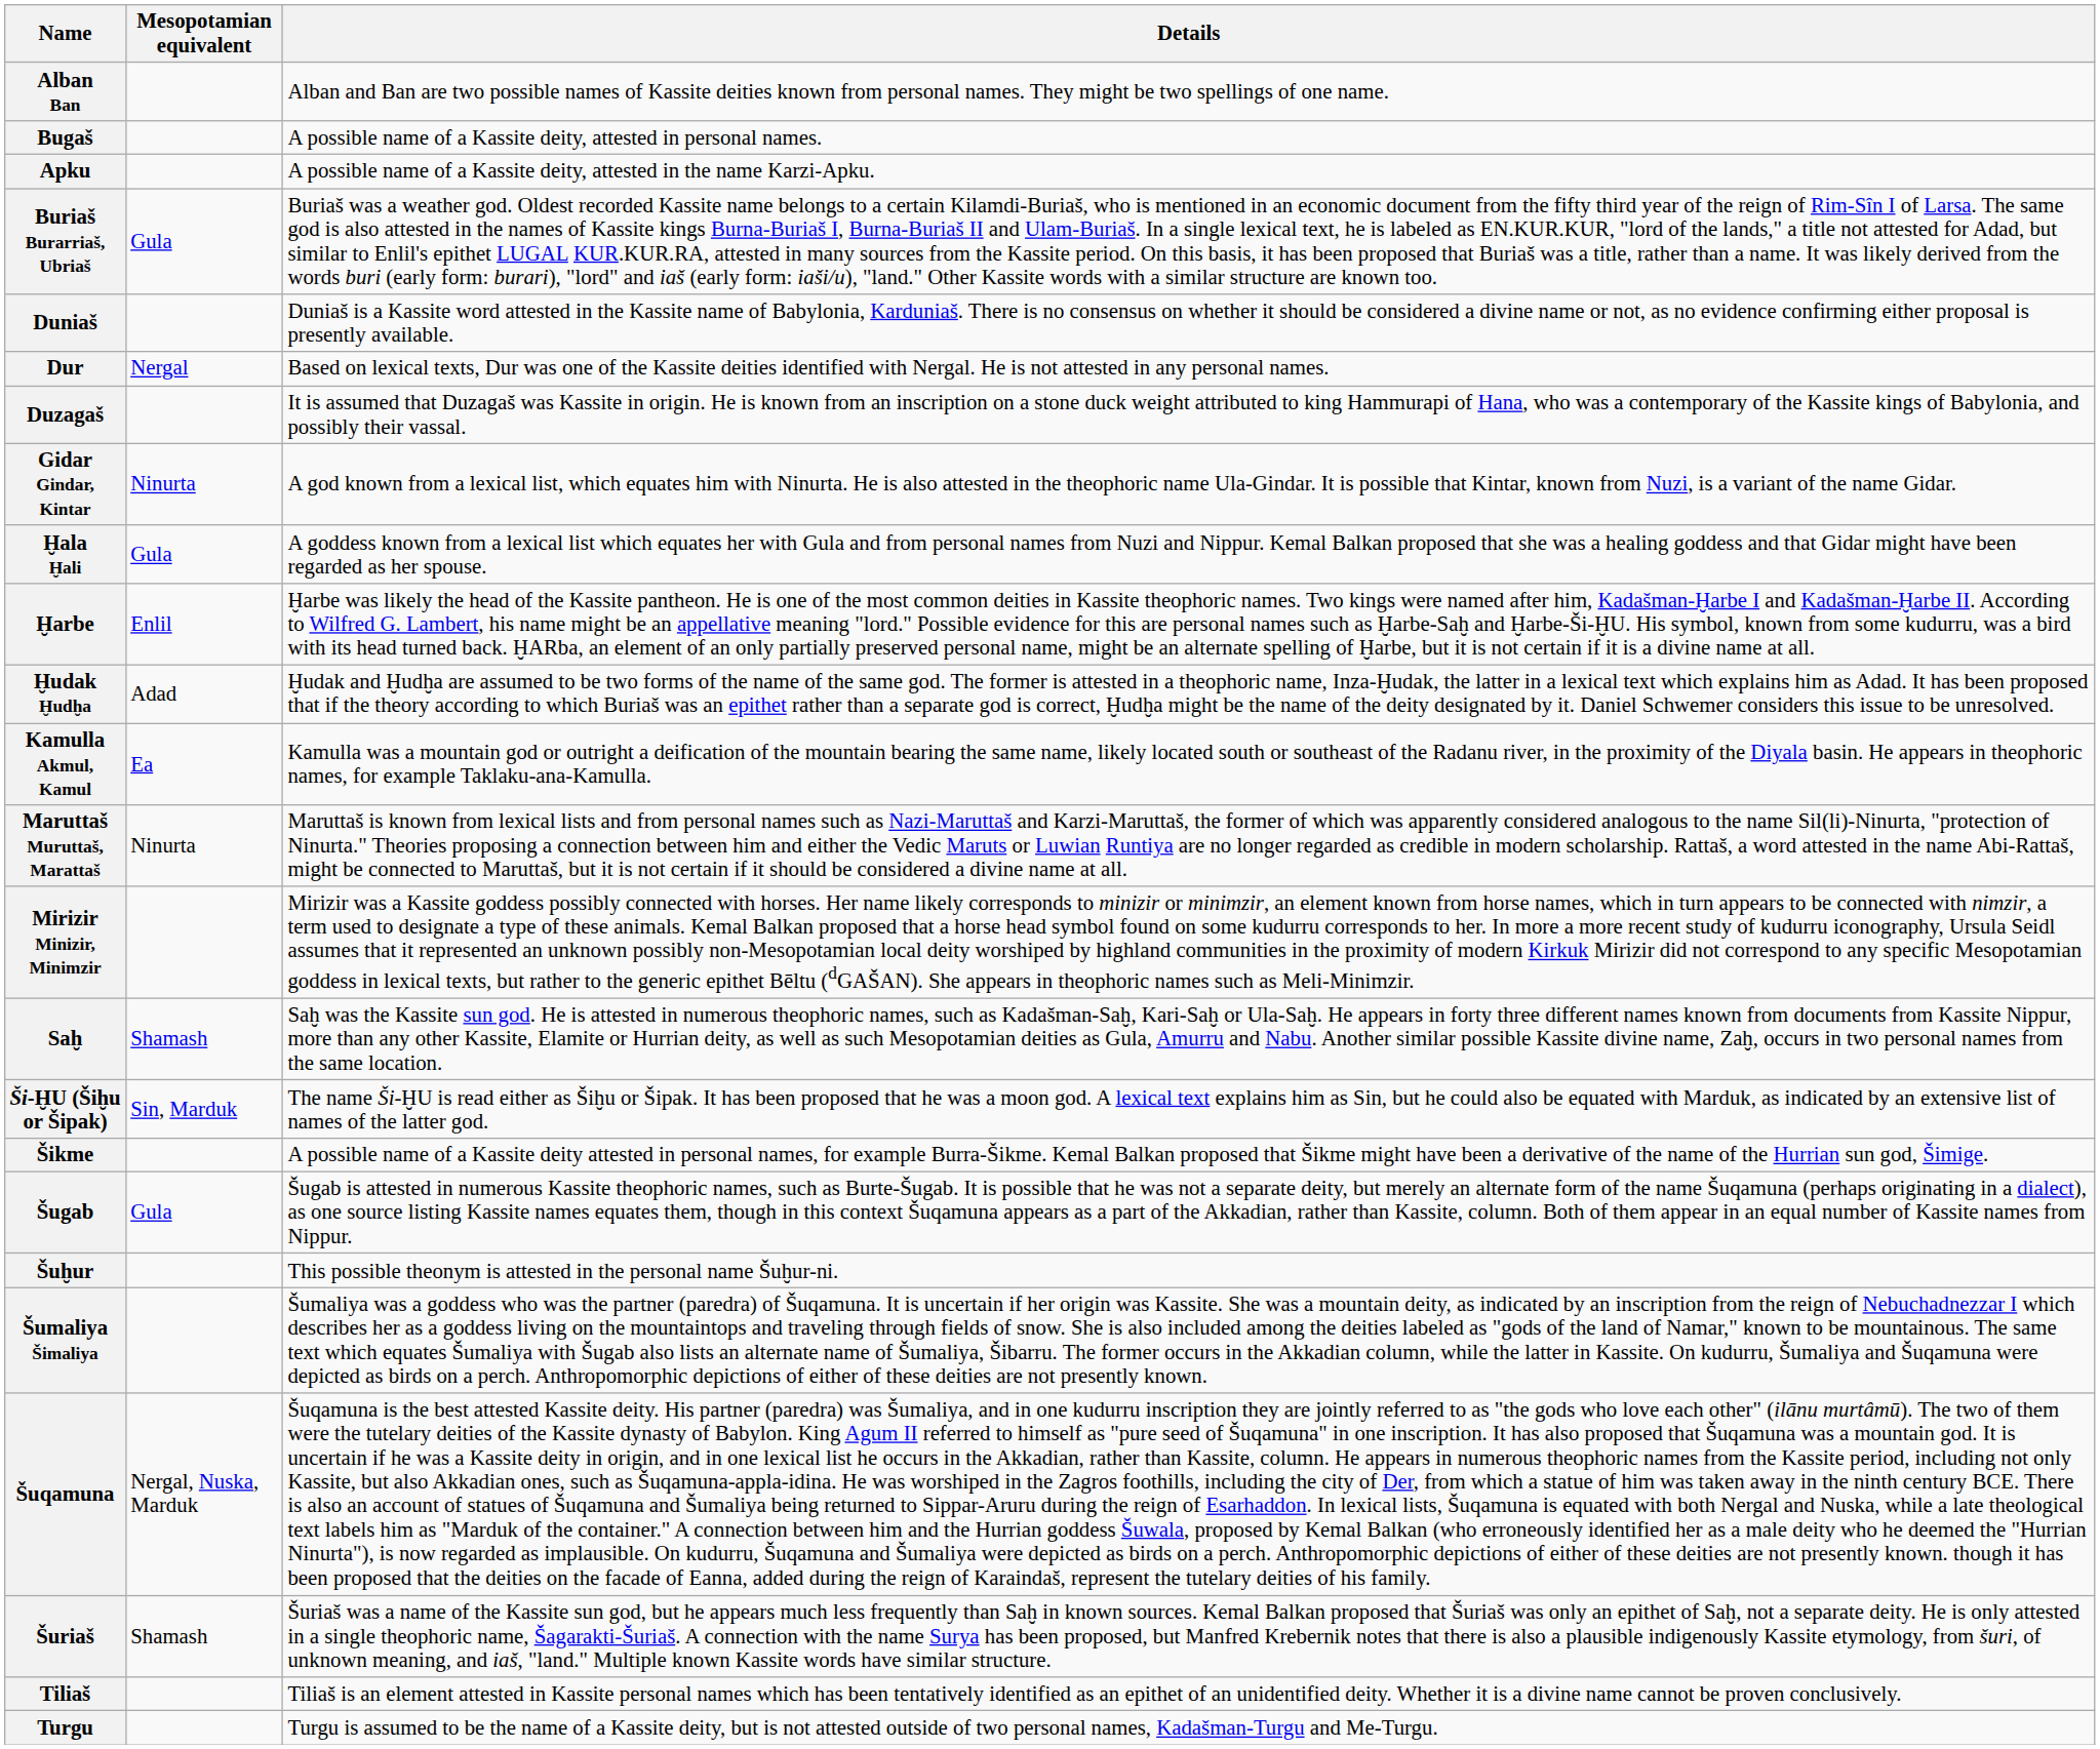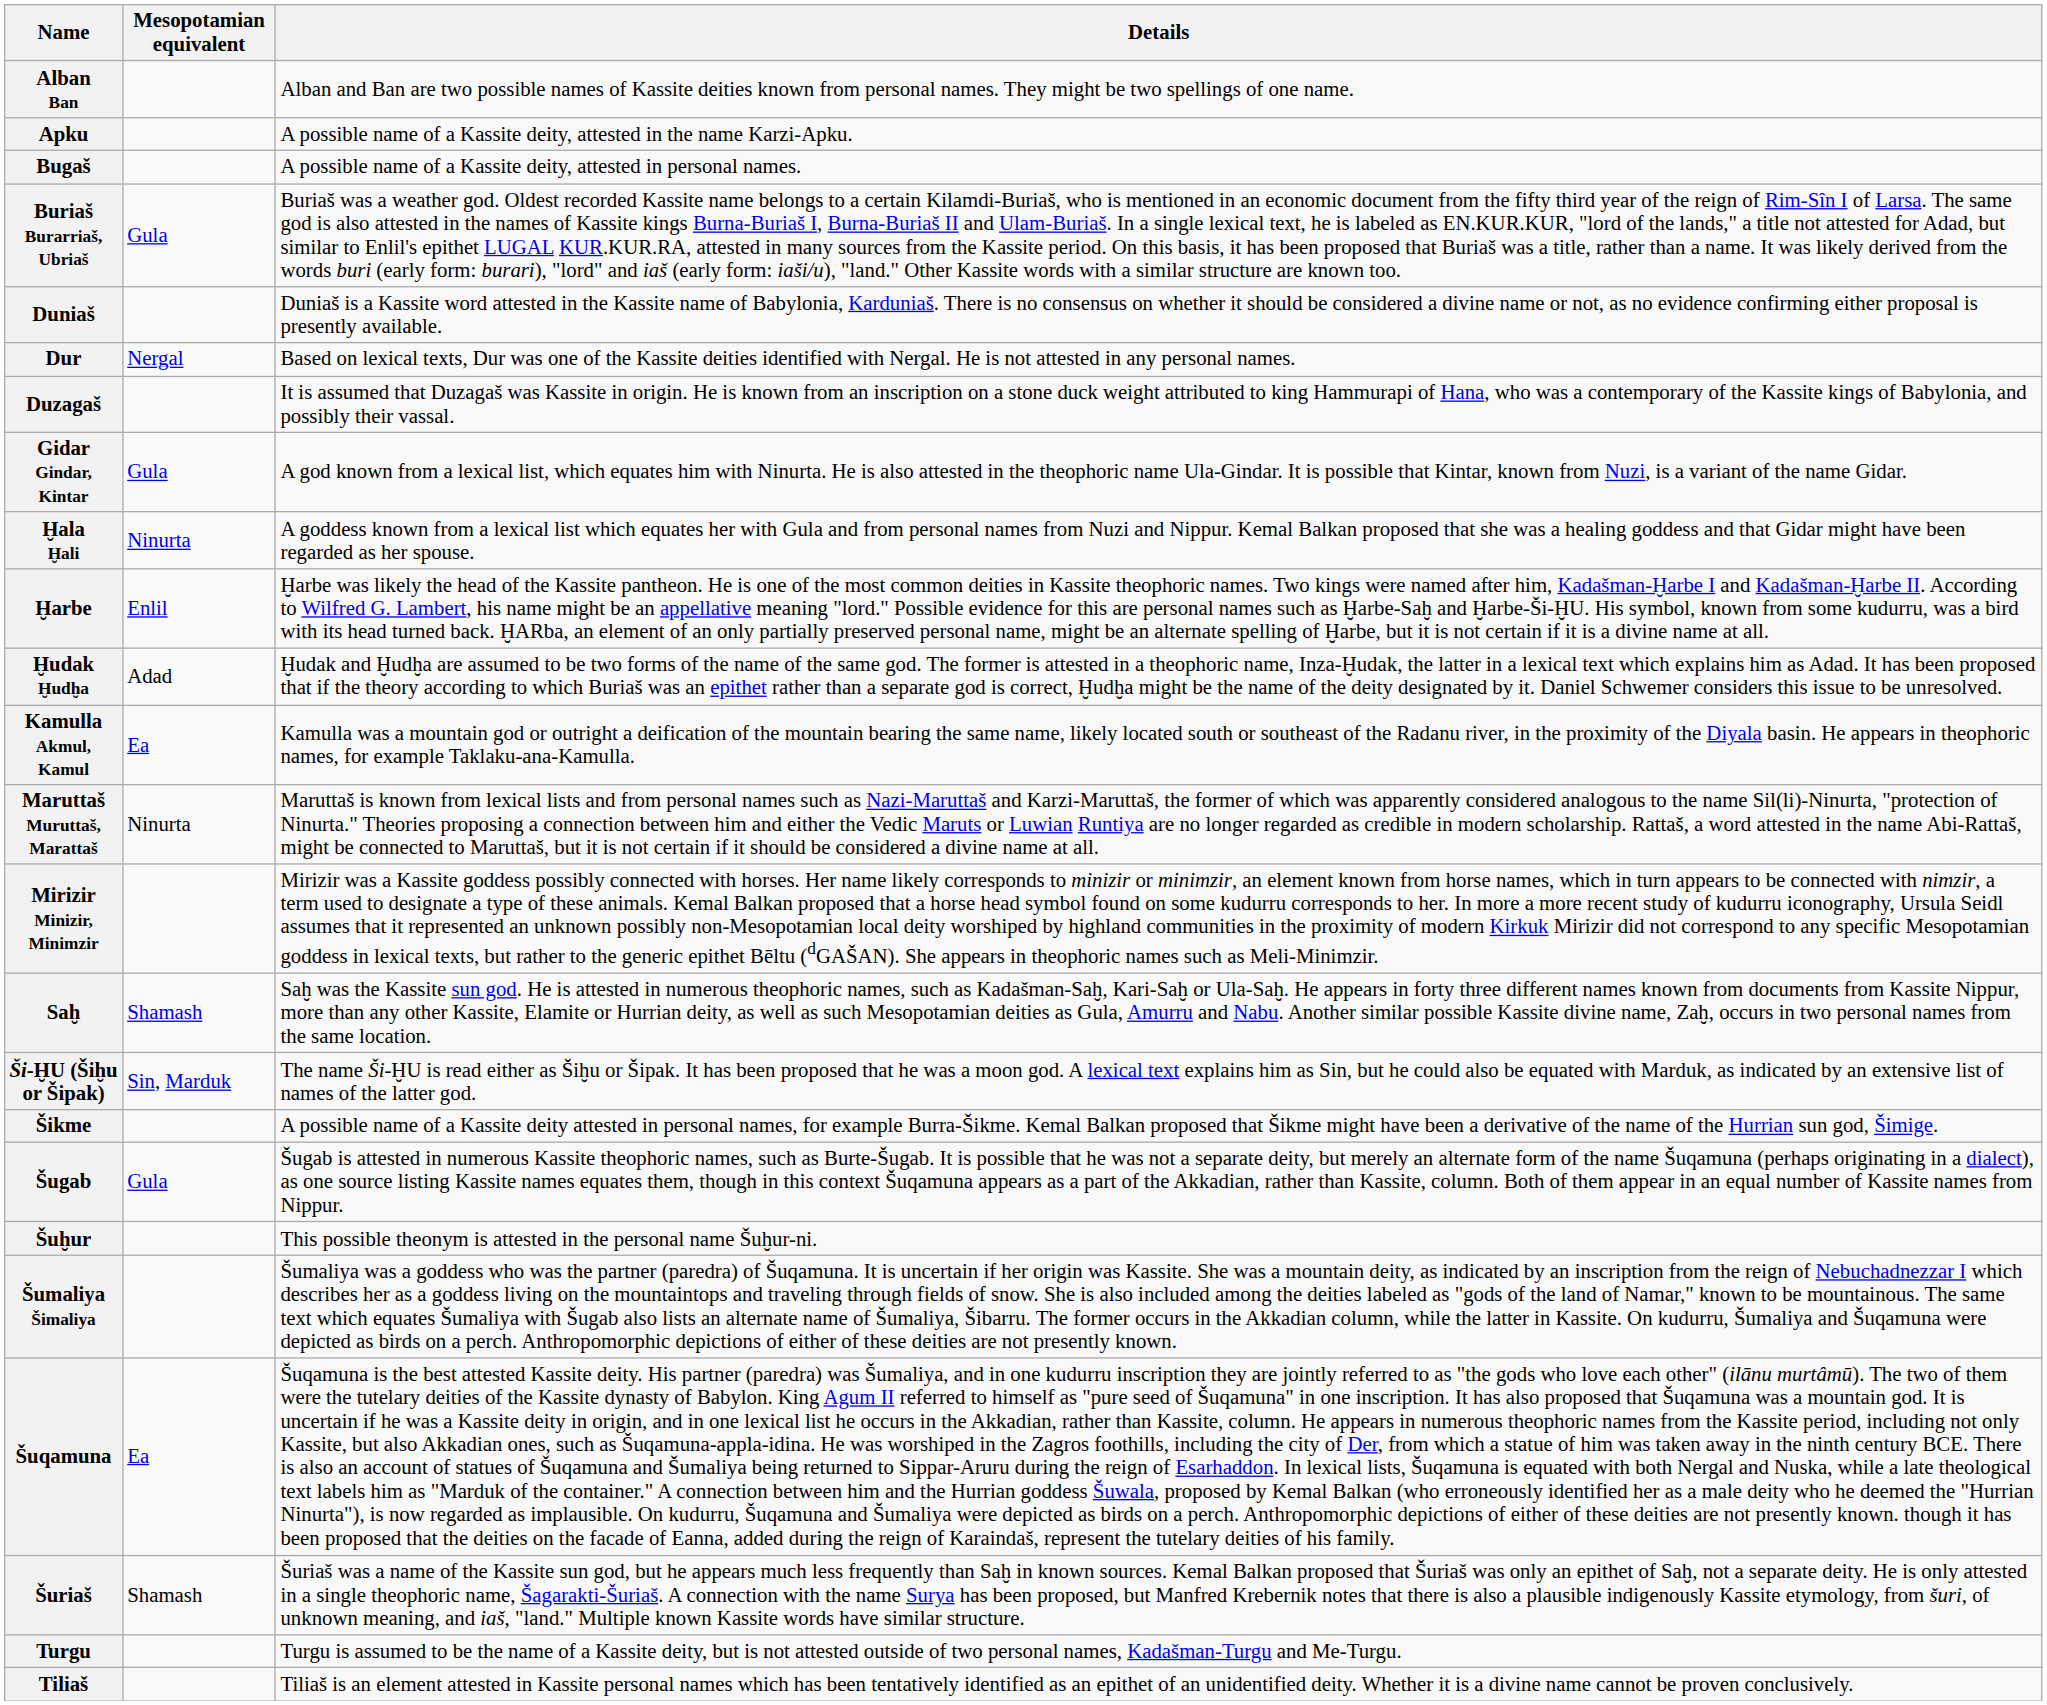rows swapped: Apku <-> Bugaš
Gidar Gindar, Kintar | Mesopotamian equivalent: Ninurta -> Gula
Ḫala Ḫali | Mesopotamian equivalent: Gula -> Ninurta
Šuqamuna | Mesopotamian equivalent: Nergal, Nuska, Marduk -> Ea
rows swapped: Tiliaš <-> Turgu
